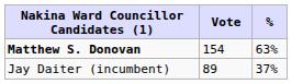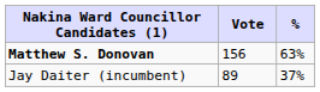Matthew S. Donovan | Vote: 154 -> 156
